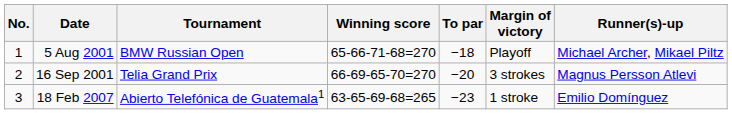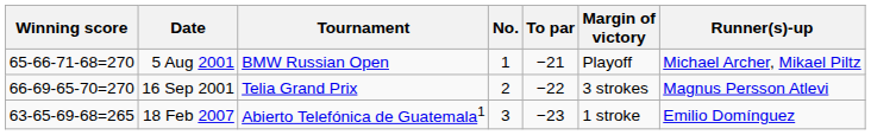columns swapped: No. <-> Winning score
5 Aug 2001 | To par: −18 -> −21
16 Sep 2001 | To par: −20 -> −22
